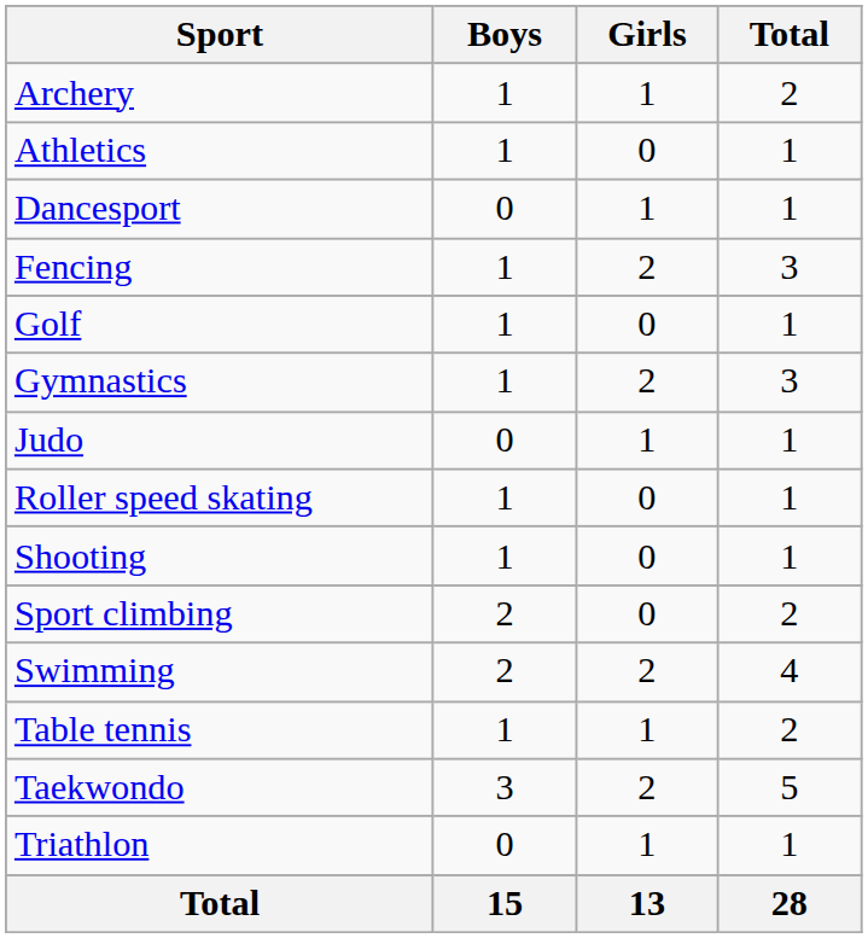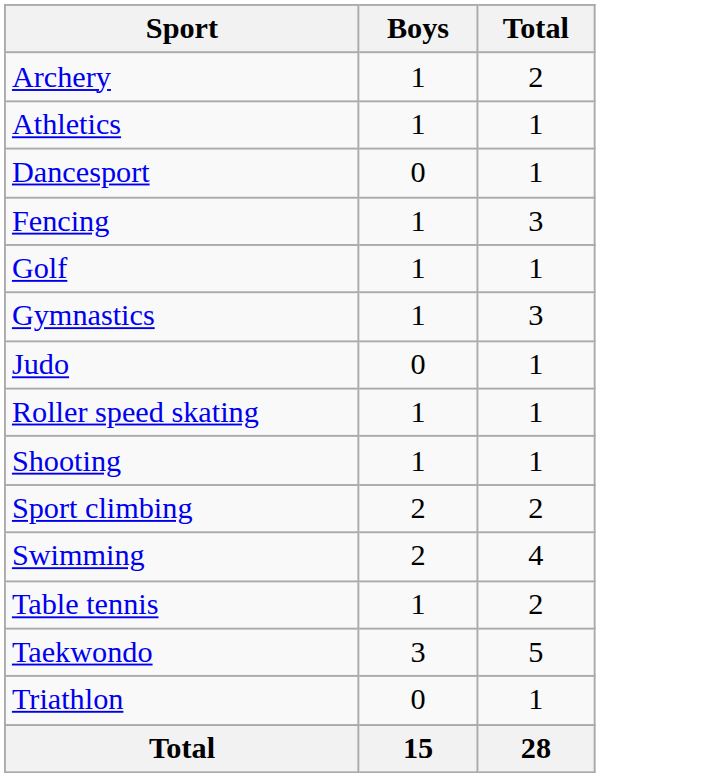- column: Girls | 1 | 0 | 1 | 2 | 0 | 2 | 1 | 0 | 0 | 0 | 2 | 1 | 2 | 1 | 13
